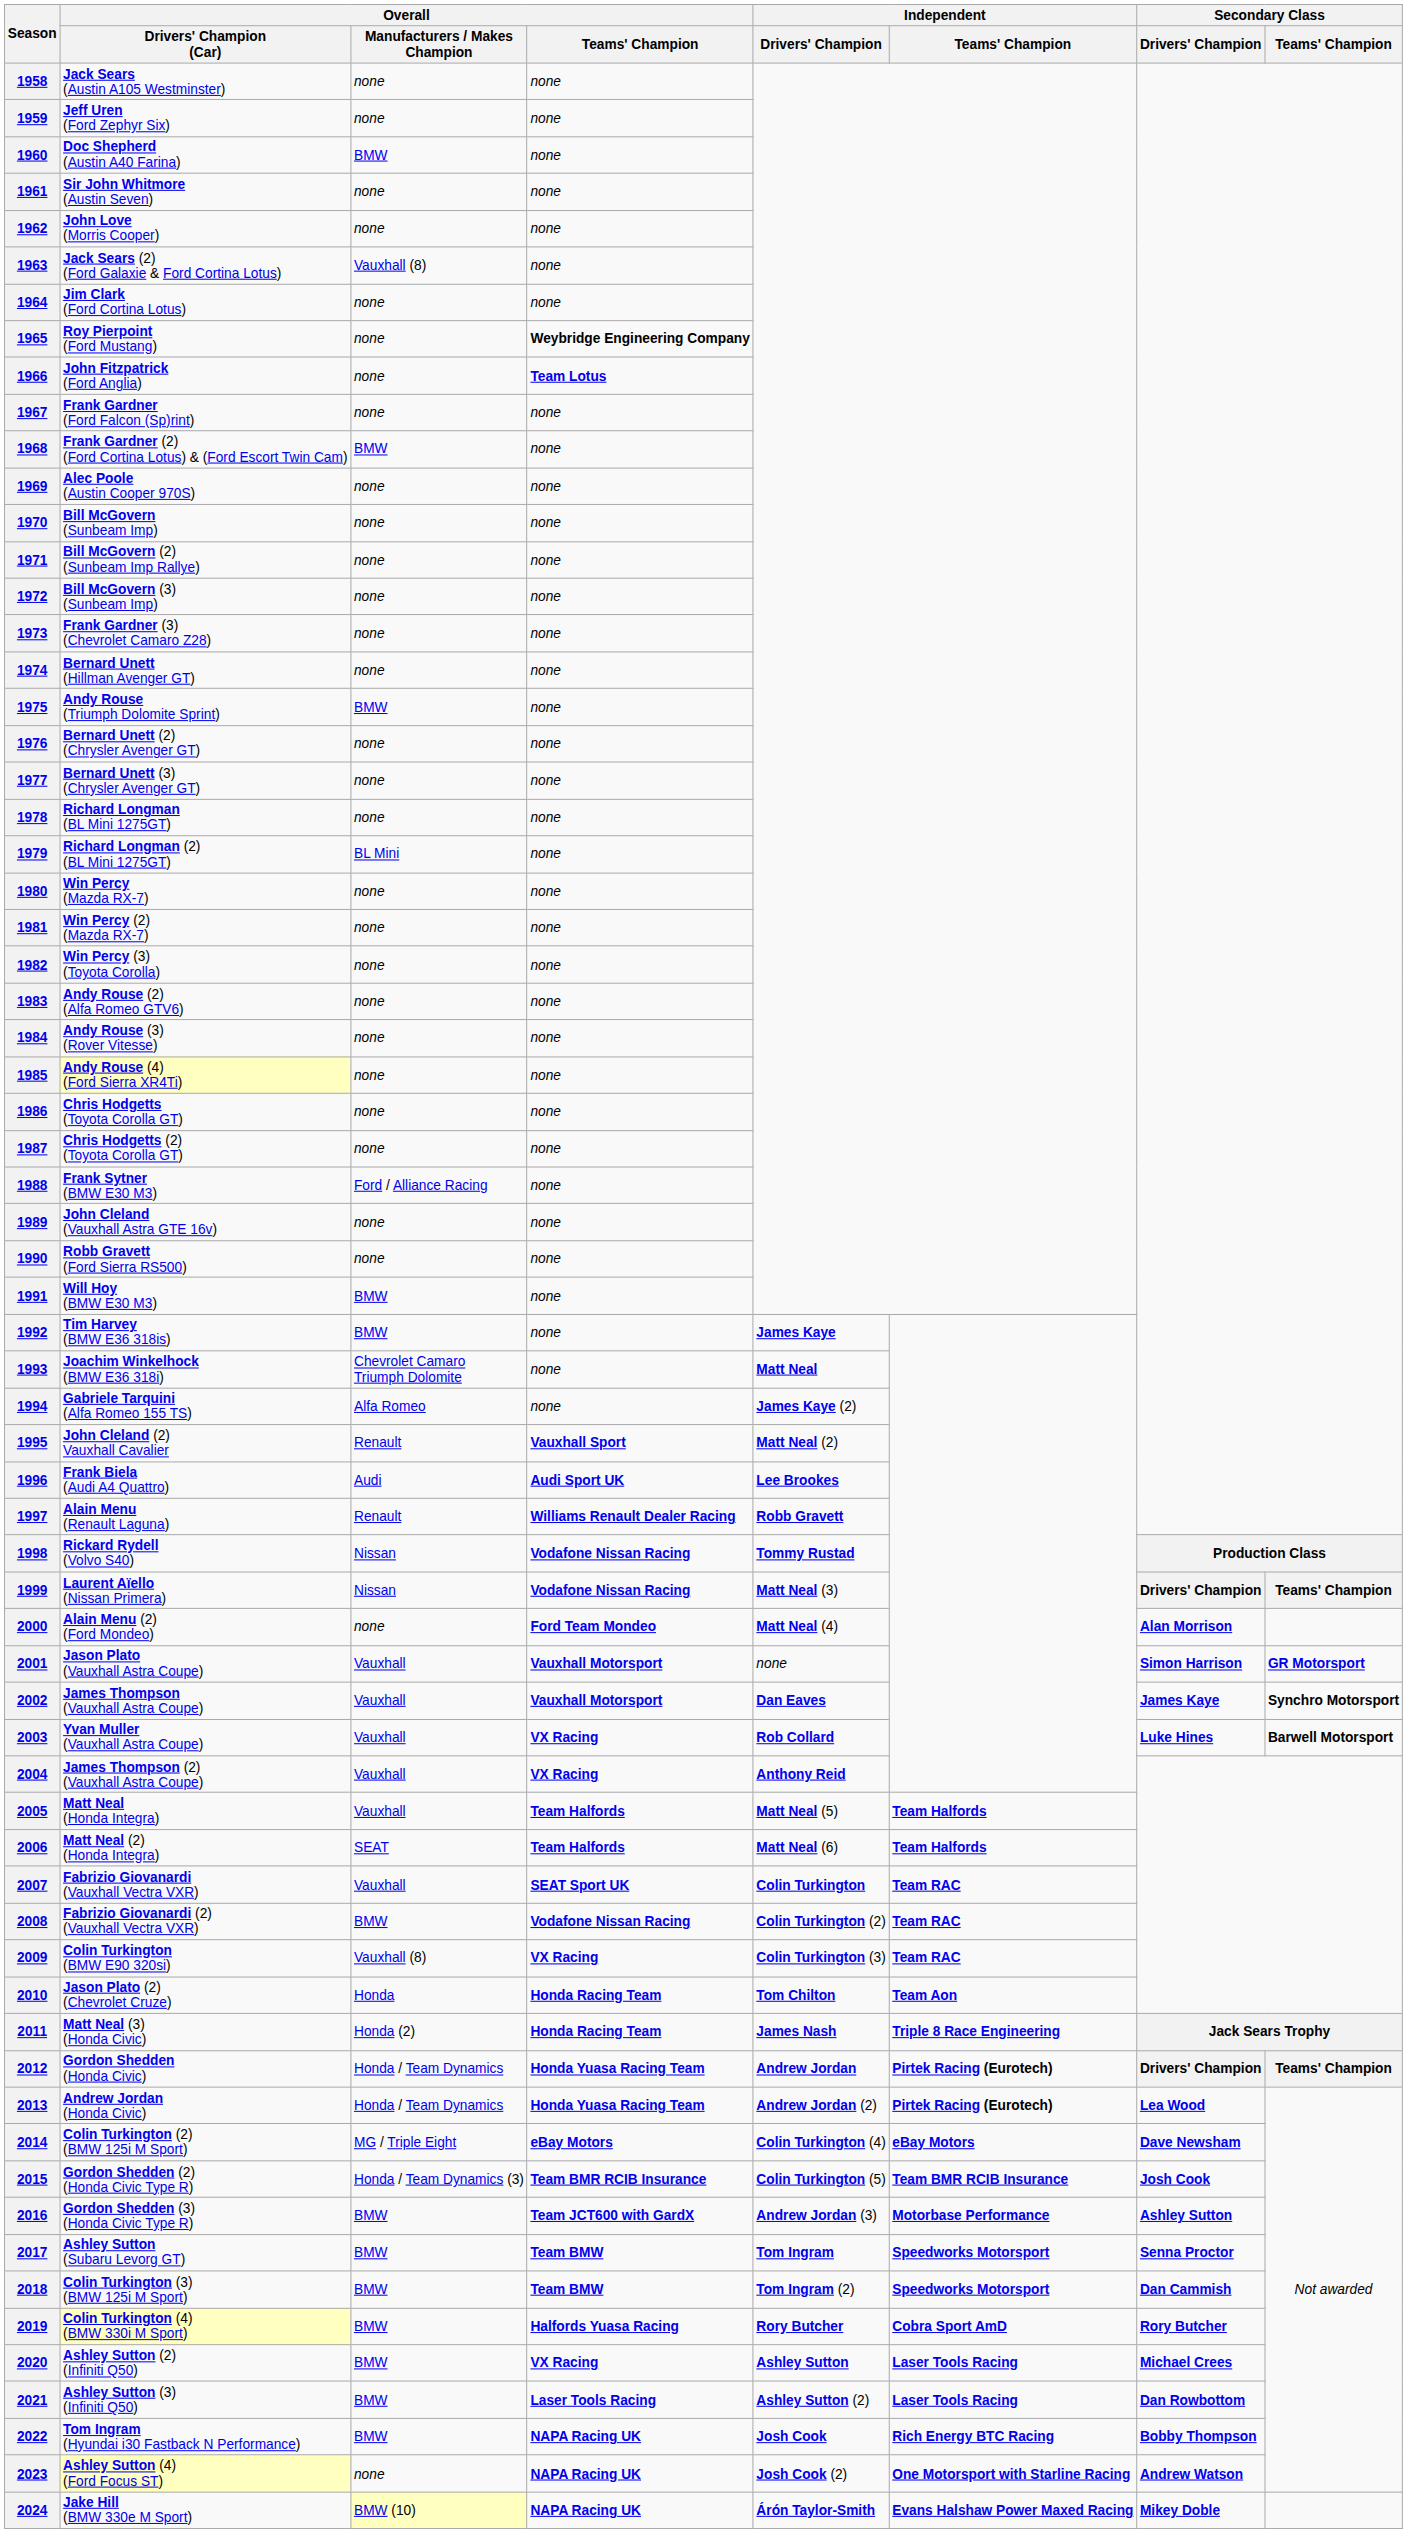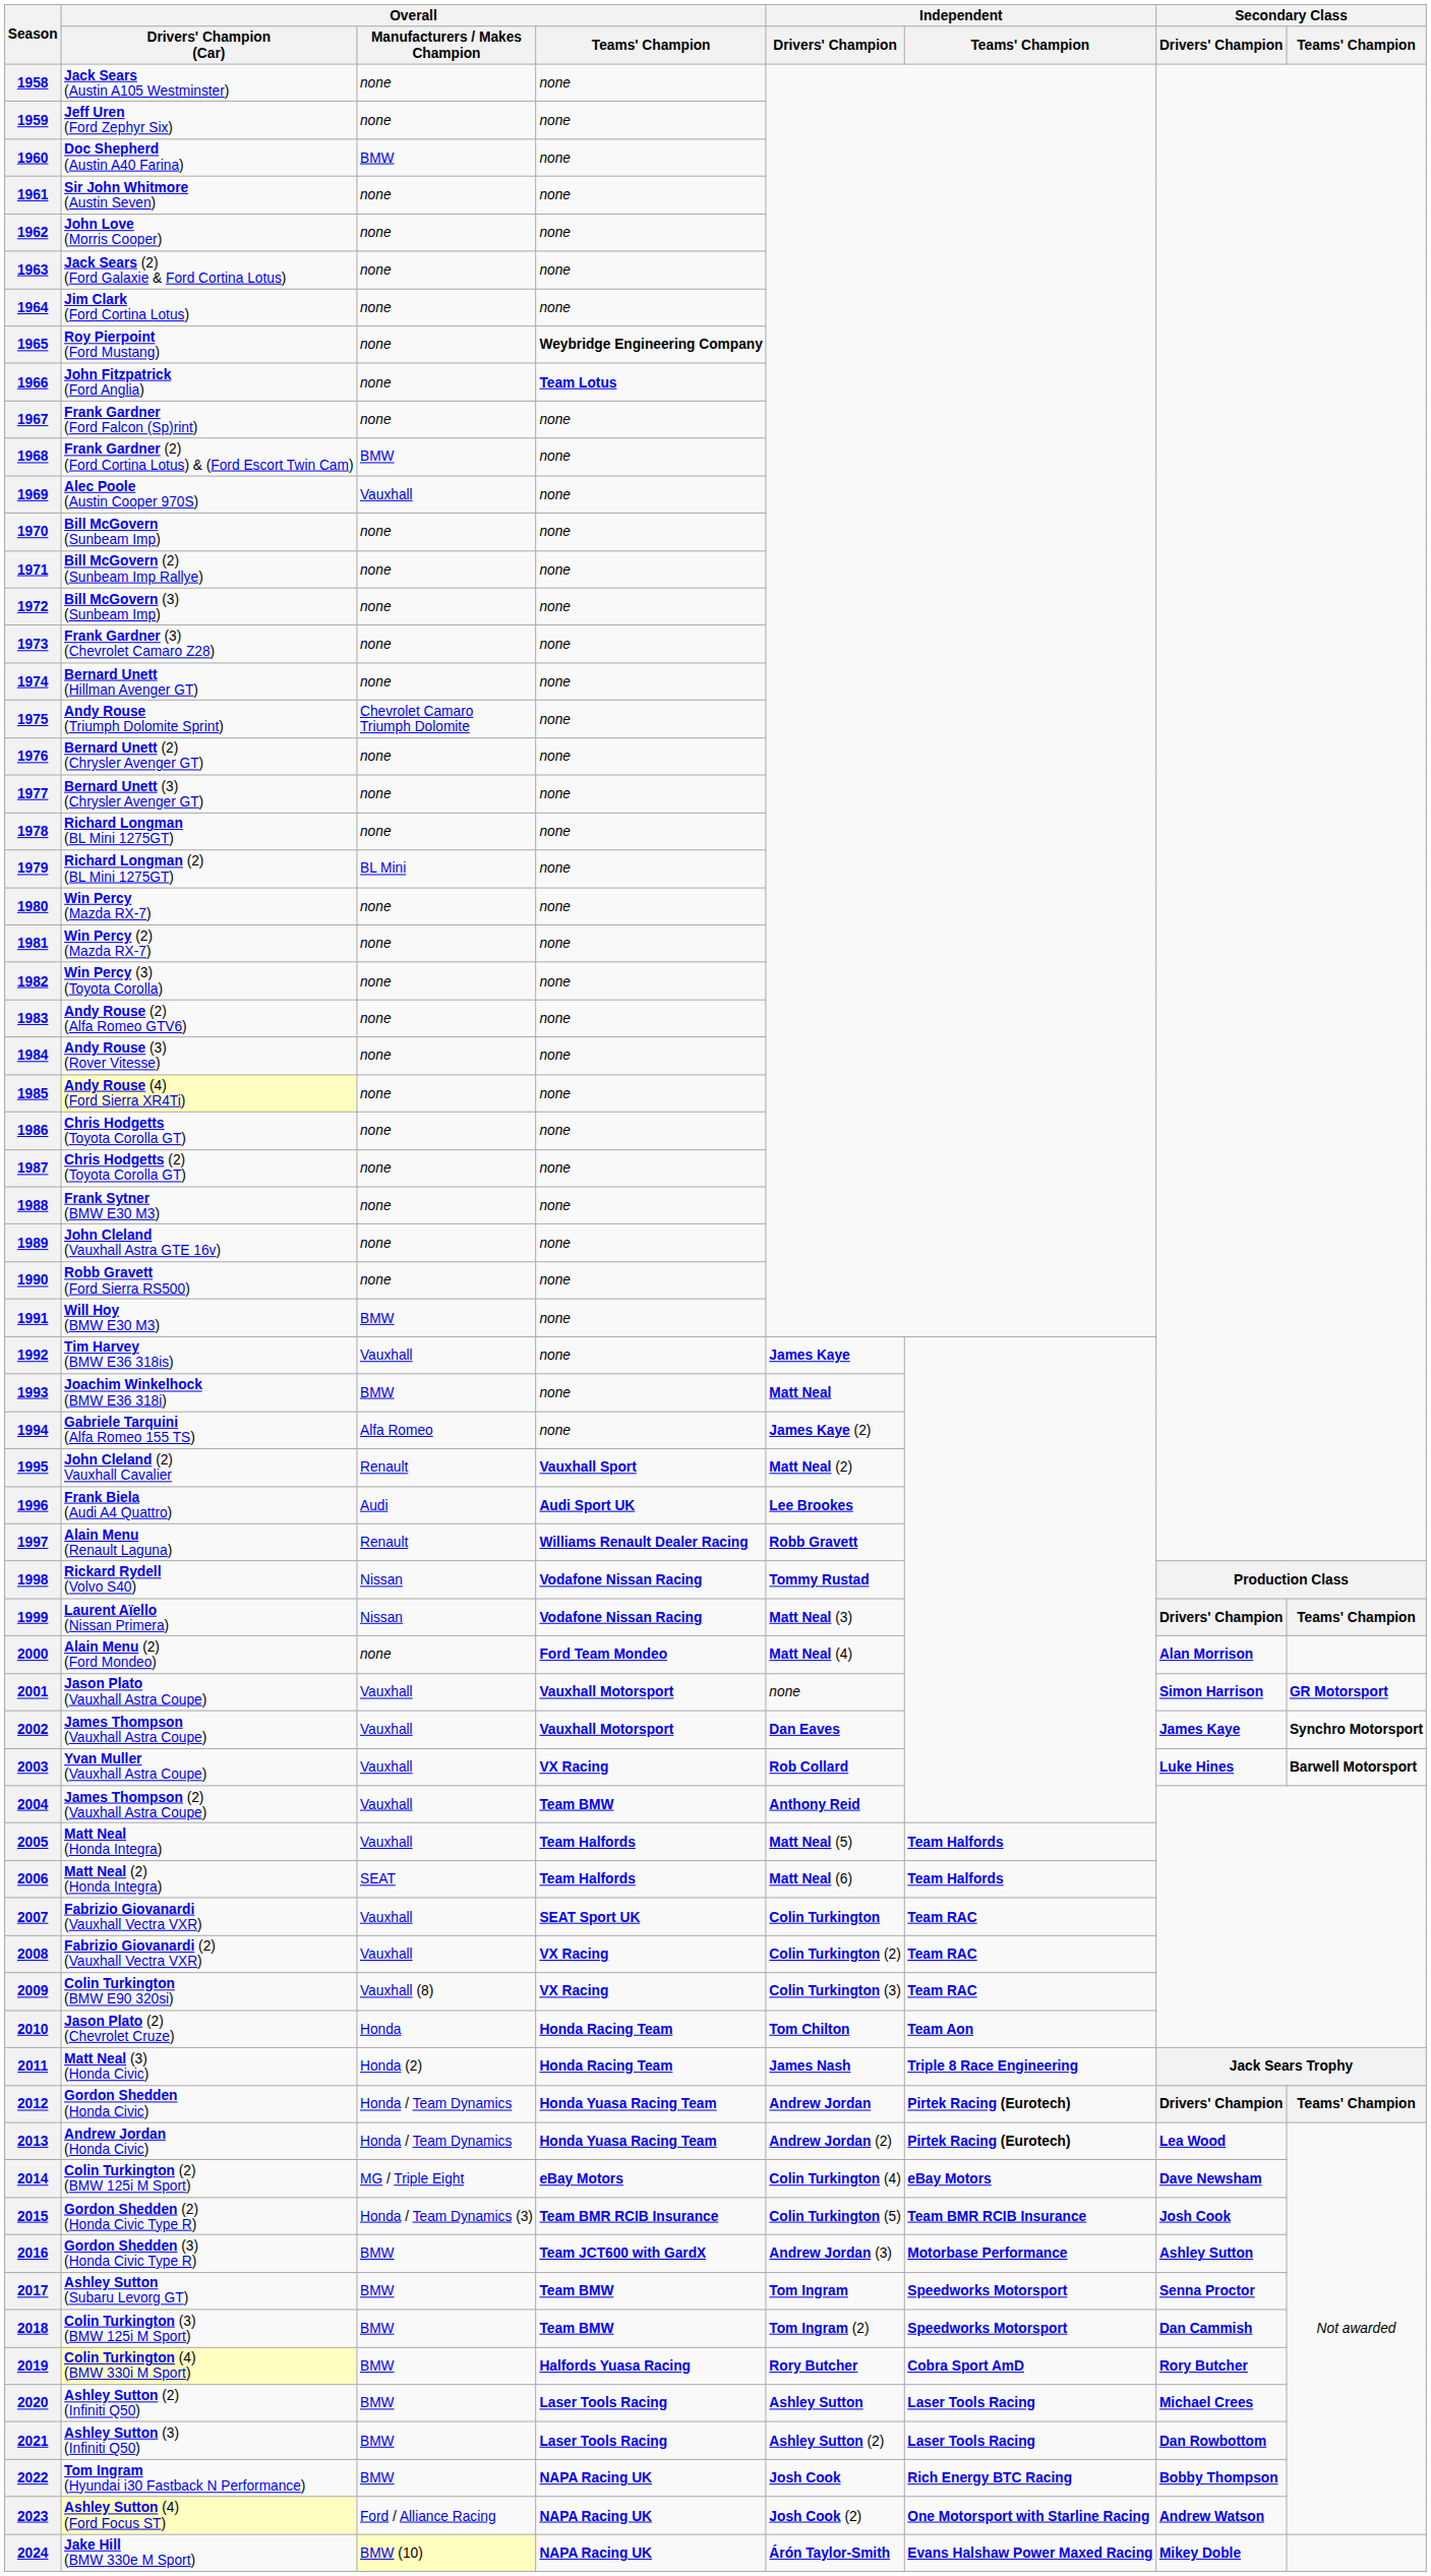1963 | Overall / Manufacturers / Makes Champion: Vauxhall (8) -> none
1969 | Overall / Manufacturers / Makes Champion: none -> Vauxhall
1975 | Overall / Manufacturers / Makes Champion: BMW -> Chevrolet Camaro Triumph Dolomite
1988 | Overall / Manufacturers / Makes Champion: Ford / Alliance Racing -> none
1992 | Overall / Manufacturers / Makes Champion: BMW -> Vauxhall
1993 | Overall / Manufacturers / Makes Champion: Chevrolet Camaro Triumph Dolomite -> BMW
2004 | Overall / Teams' Champion: VX Racing -> Team BMW
2008 | Overall / Manufacturers / Makes Champion: BMW -> Vauxhall
2008 | Overall / Teams' Champion: Vodafone Nissan Racing -> VX Racing
2020 | Overall / Teams' Champion: VX Racing -> Laser Tools Racing
2023 | Overall / Manufacturers / Makes Champion: none -> Ford / Alliance Racing
